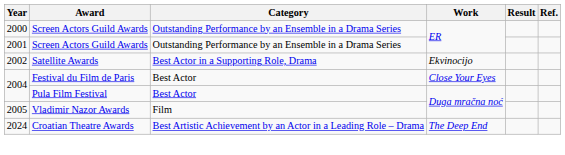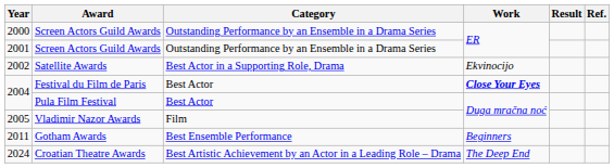2004 / Festival du Film de Paris | Work: normal -> bold
+ row: 2011 | Gotham Awards | Best Ensemble Performance | Beginners
